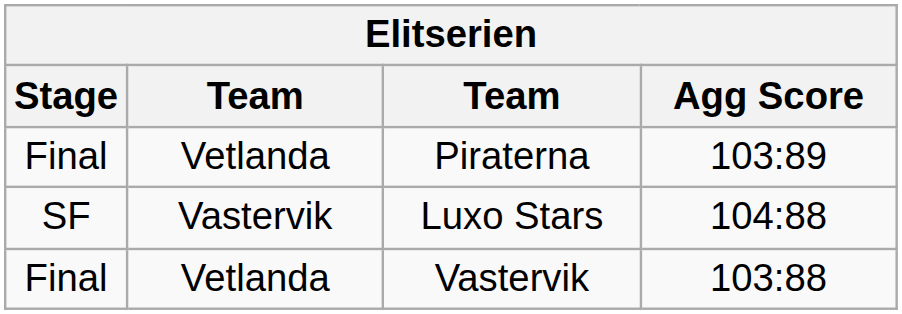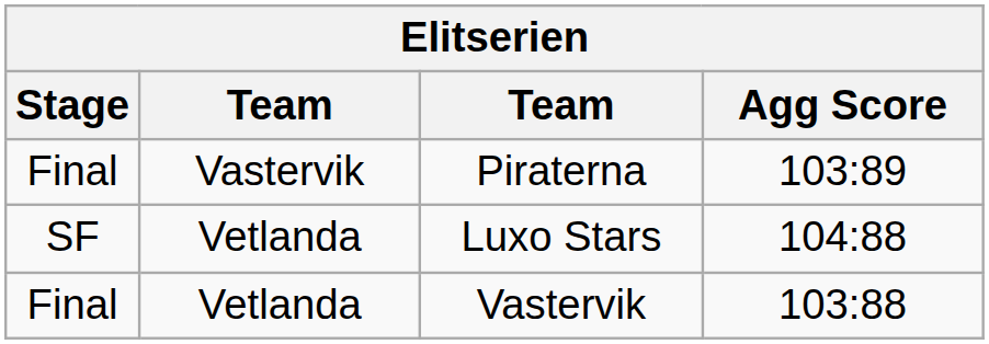Piraterna | column 2: Vetlanda -> Vastervik
Luxo Stars | column 2: Vastervik -> Vetlanda
